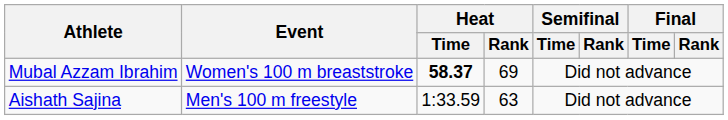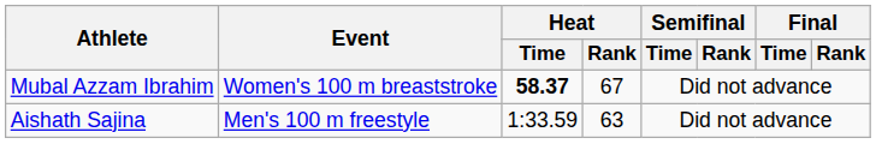Mubal Azzam Ibrahim | Heat / Rank: 69 -> 67
